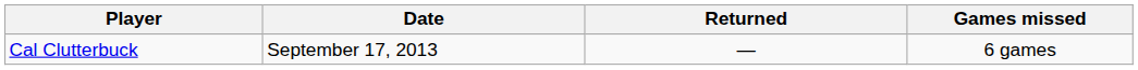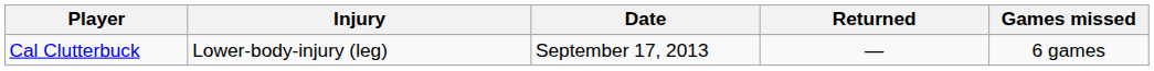+ column: Injury | Lower-body-injury (leg)
